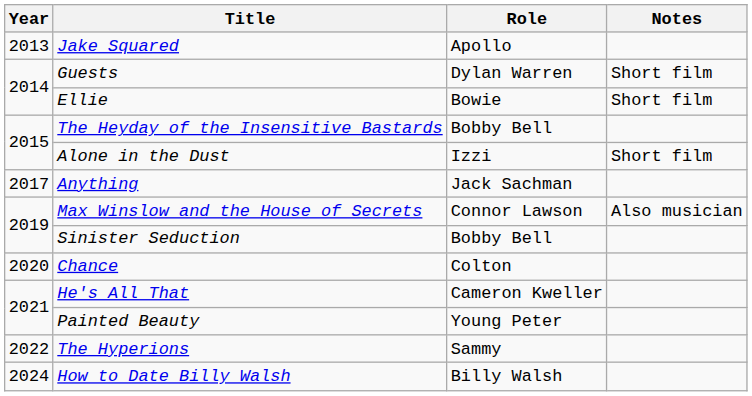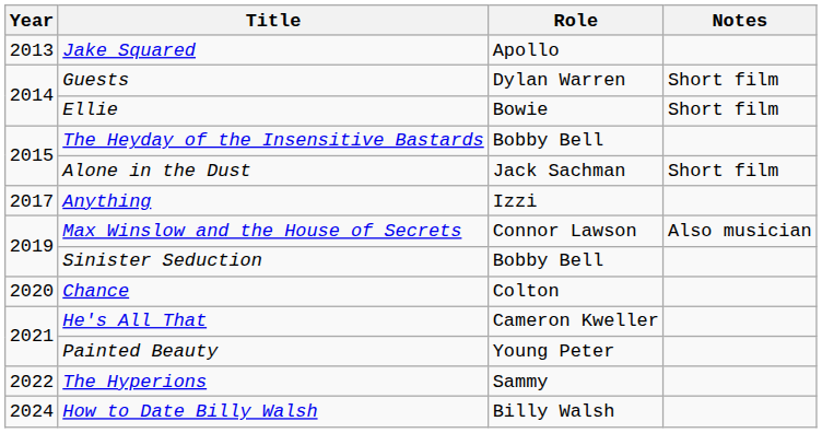Alone in the Dust | Role: Izzi -> Jack Sachman
Anything | Role: Jack Sachman -> Izzi
